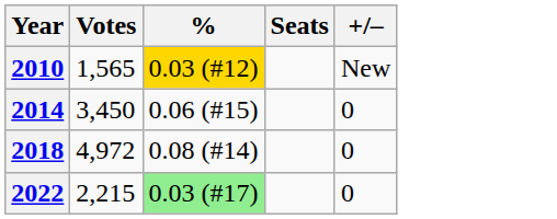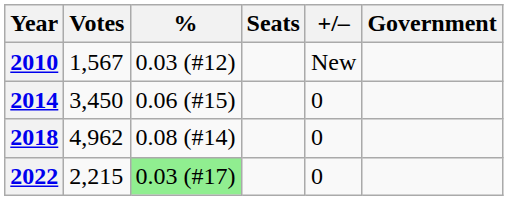+ column: Government
2010 | Votes: 1,565 -> 1,567
2010 | %: gold background -> no background
2018 | Votes: 4,972 -> 4,962
